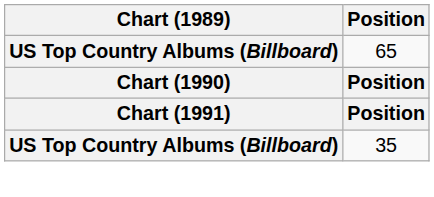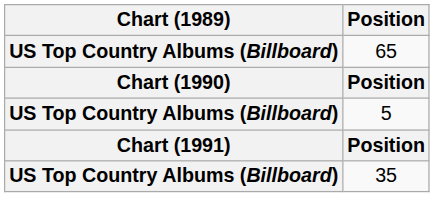+ row: US Top Country Albums (Billboard) | 5
